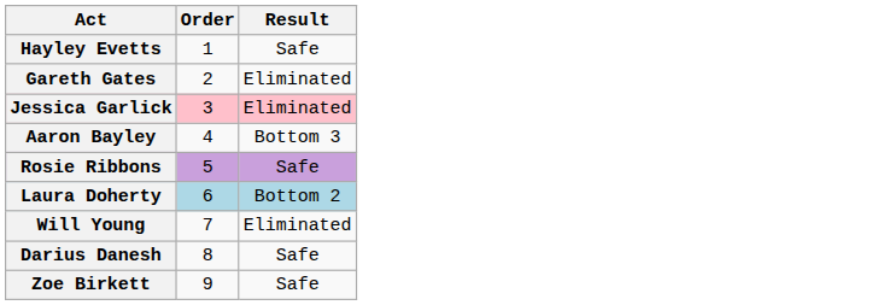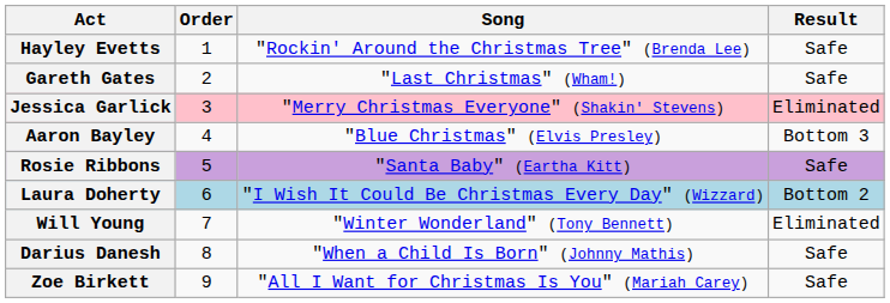+ column: Song | "Rockin' Around the Christmas Tree" (Brenda Lee) | "Last Christmas" (Wham!) | "Merry Christmas Everyone" (Shakin' Stevens) | "Blue Christmas" (Elvis Presley) | "Santa Baby" (Eartha Kitt) | "I Wish It Could Be Christmas Every Day" (Wizzard) | "Winter Wonderland" (Tony Bennett) | "When a Child Is Born" (Johnny Mathis) | "All I Want for Christmas Is You" (Mariah Carey)
Gareth Gates | Result: Eliminated -> Safe
